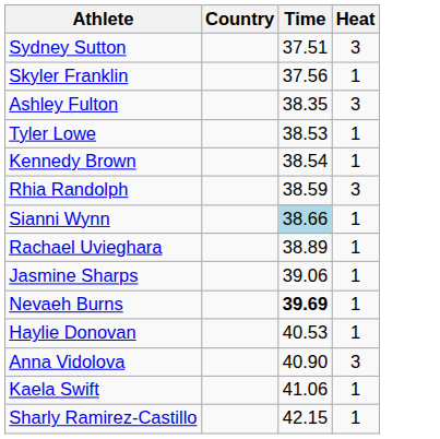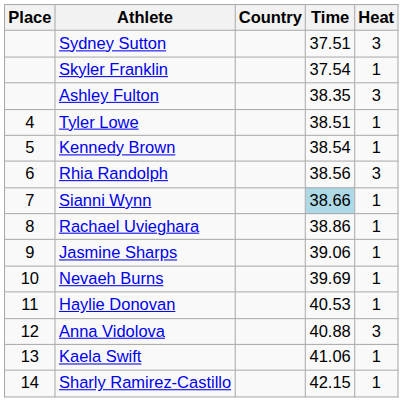+ column: Place | 4 | 5 | 6 | 7 | 8 | 9 | 10 | 11 | 12 | 13 | 14
Skyler Franklin | Time: 37.56 -> 37.54
Tyler Lowe | Time: 38.53 -> 38.51
Rhia Randolph | Time: 38.59 -> 38.56
Rachael Uvieghara | Time: 38.89 -> 38.86
Nevaeh Burns | Time: bold -> normal
Anna Vidolova | Time: 40.90 -> 40.88
